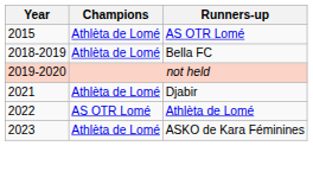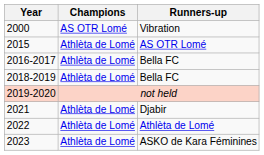+ row: 2000 | AS OTR Lomé | Vibration
+ row: 2016-2017 | Athlèta de Lomé | Bella FC
2022 | Champions: AS OTR Lomé -> Athlèta de Lomé
